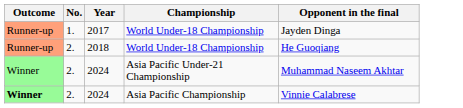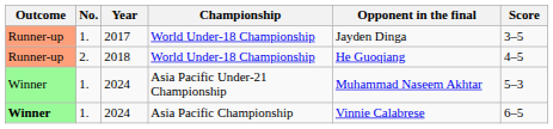+ column: Score | 3–5 | 4–5 | 5–3 | 6–5
2024 / Asia Pacific Under-21 Championship | No.: 2. -> 1.
2024 / Asia Pacific Championship | No.: 2. -> 1.
